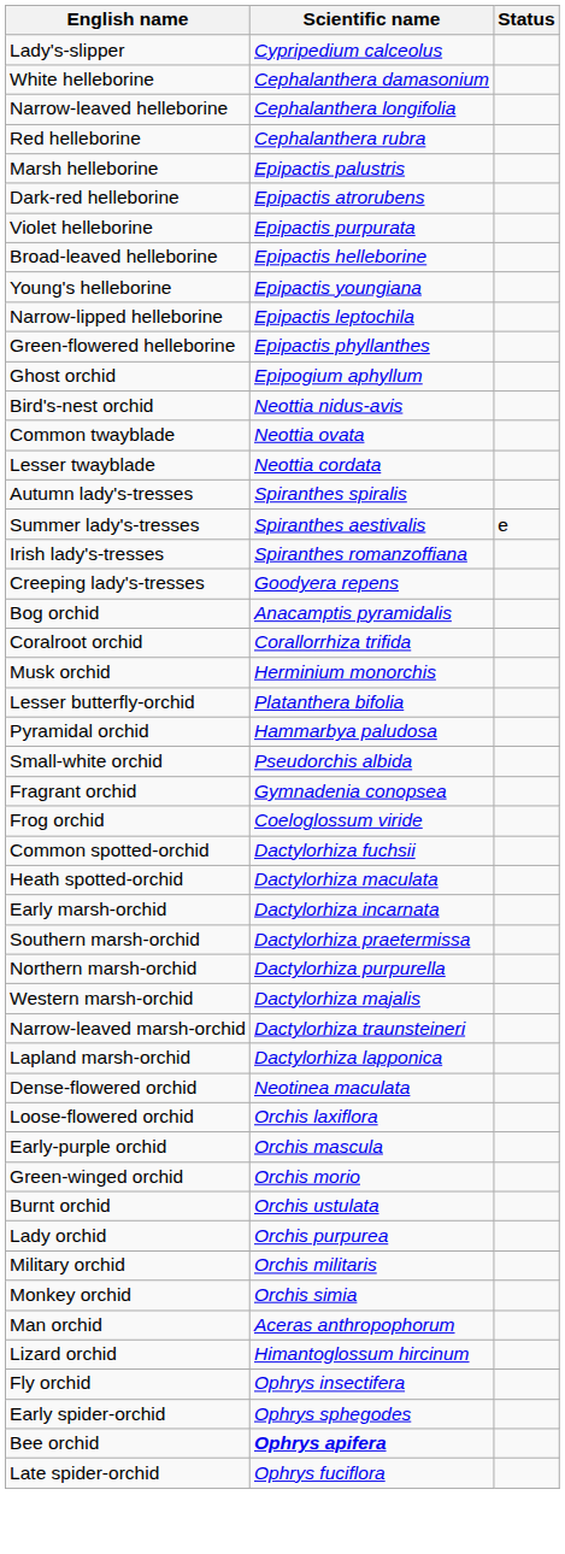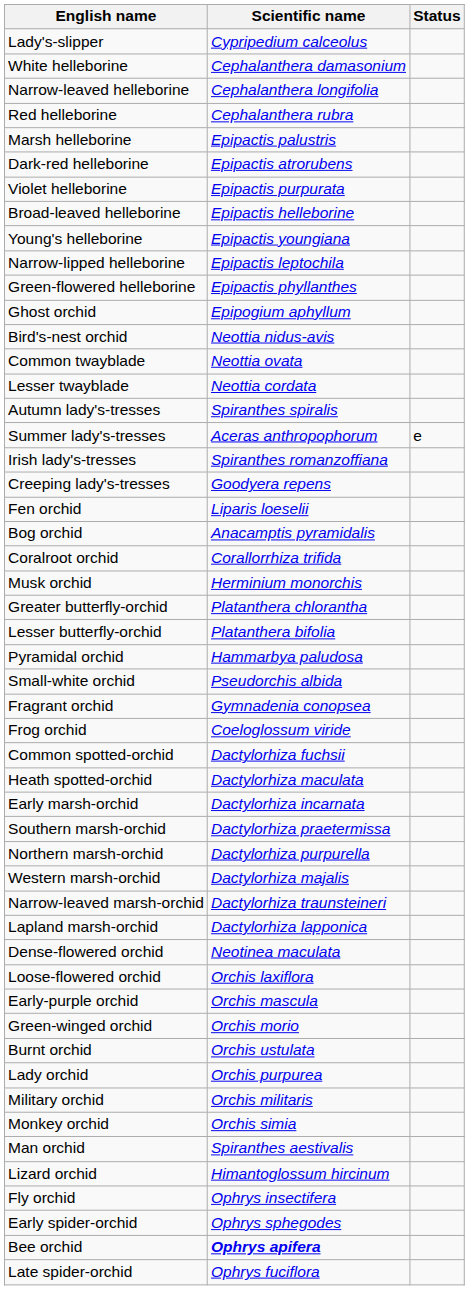Summer lady's-tresses | Scientific name: Spiranthes aestivalis -> Aceras anthropophorum
+ row: Fen orchid | Liparis loeselii
+ row: Greater butterfly-orchid | Platanthera chlorantha
Man orchid | Scientific name: Aceras anthropophorum -> Spiranthes aestivalis
